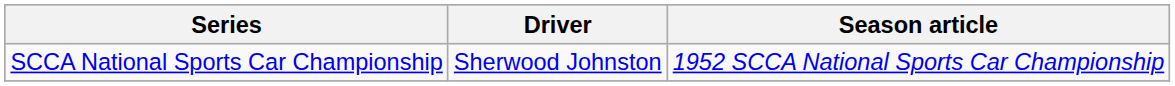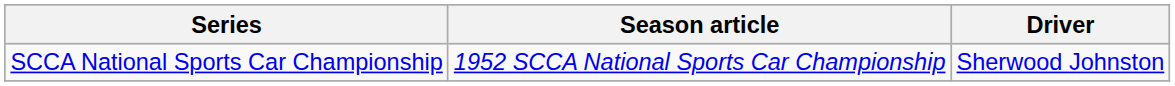columns swapped: Driver <-> Season article
